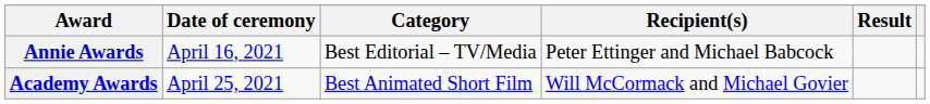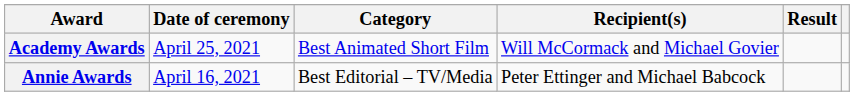rows swapped: Academy Awards <-> Annie Awards
